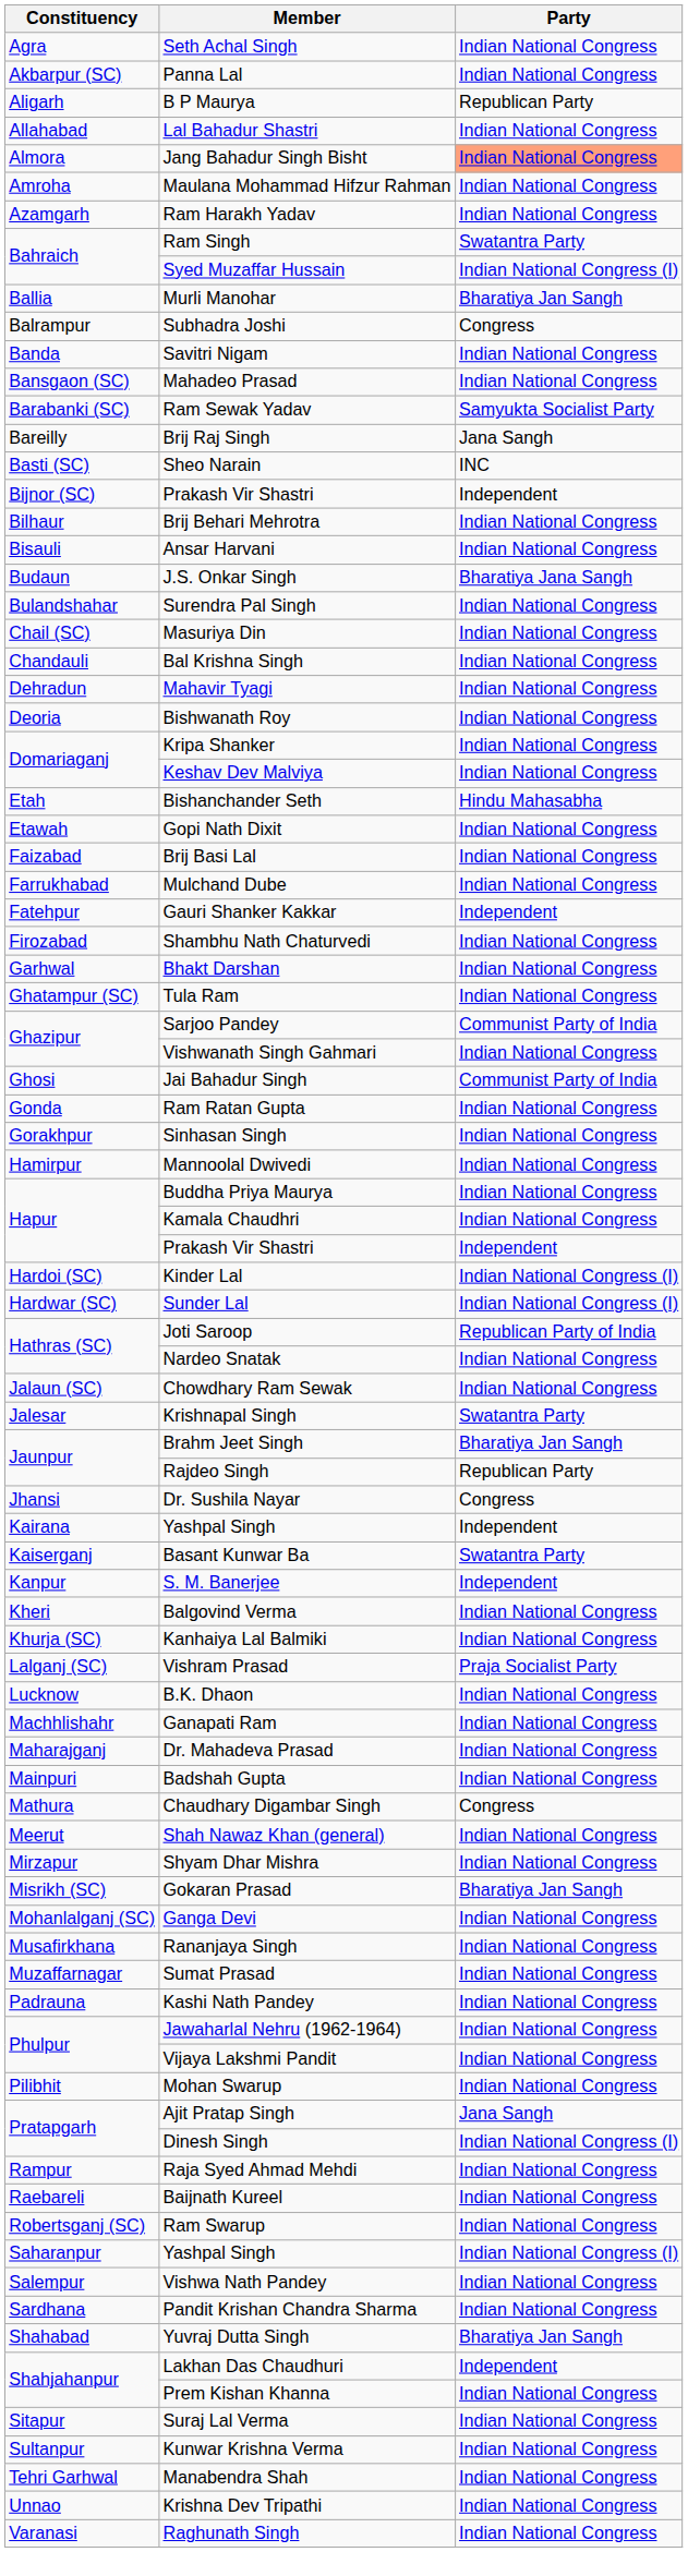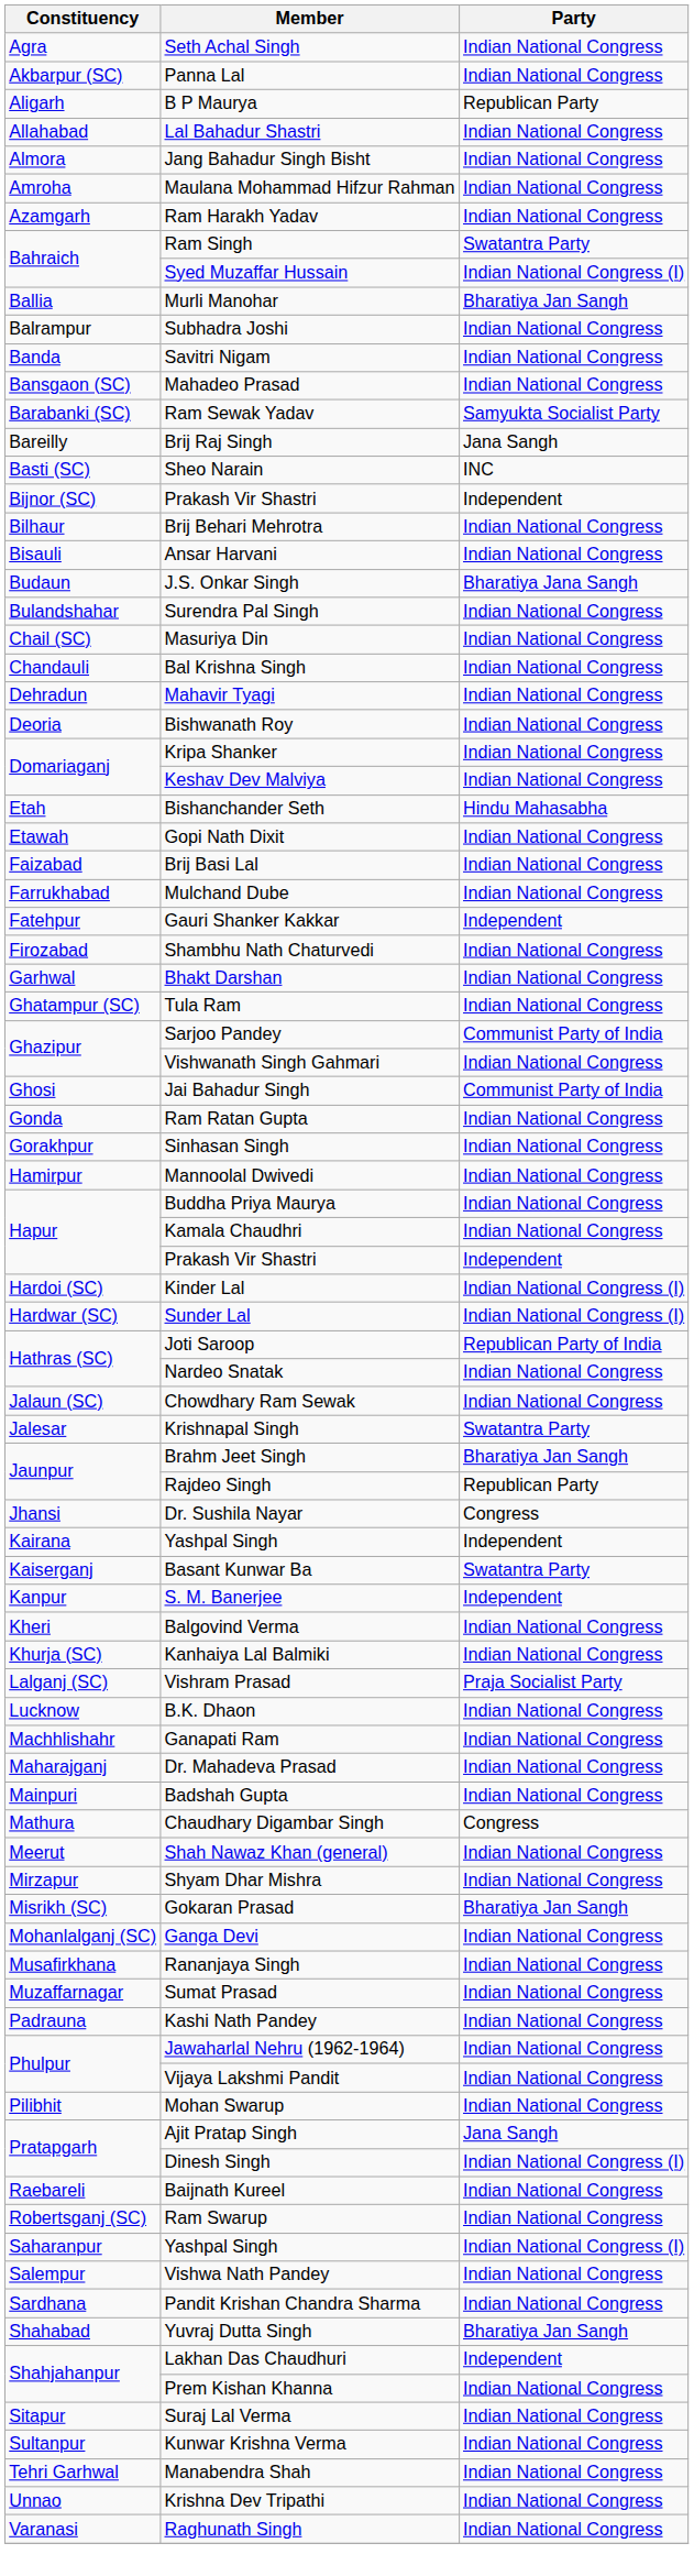Jang Bahadur Singh Bisht | Party: lightsalmon background -> no background
Subhadra Joshi | Party: Congress -> Indian National Congress
- row: Rampur | Raja Syed Ahmad Mehdi | Indian National Congress
